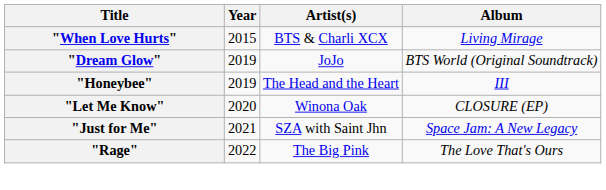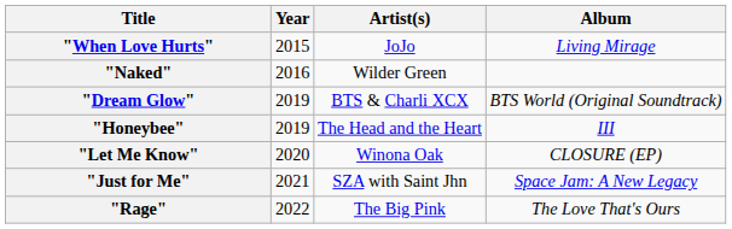"When Love Hurts" | Artist(s): BTS & Charli XCX -> JoJo
+ row: "Naked" | 2016 | Wilder Green
"Dream Glow" | Artist(s): JoJo -> BTS & Charli XCX
